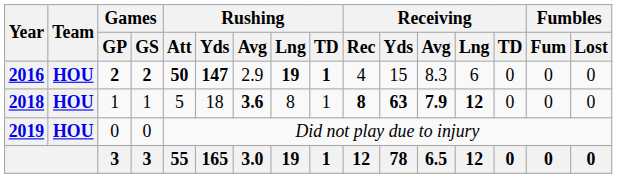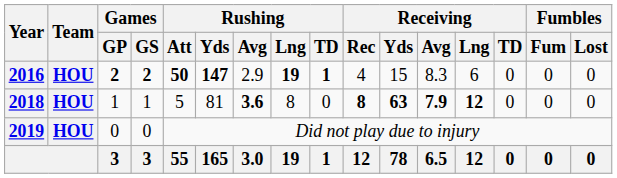2018 | Rushing / Yds: 18 -> 81
2018 | Rushing / TD: 1 -> 0
